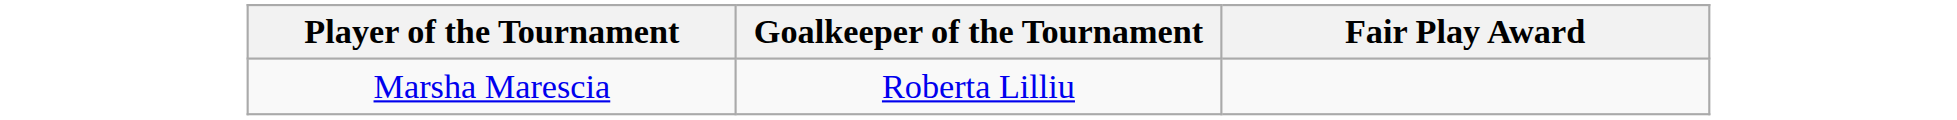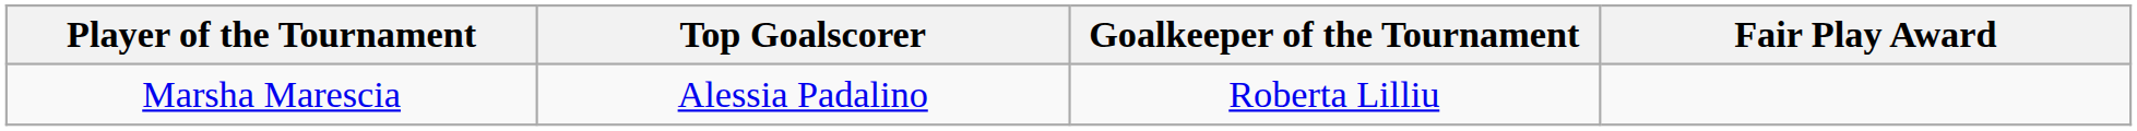+ column: Top Goalscorer | Alessia Padalino
